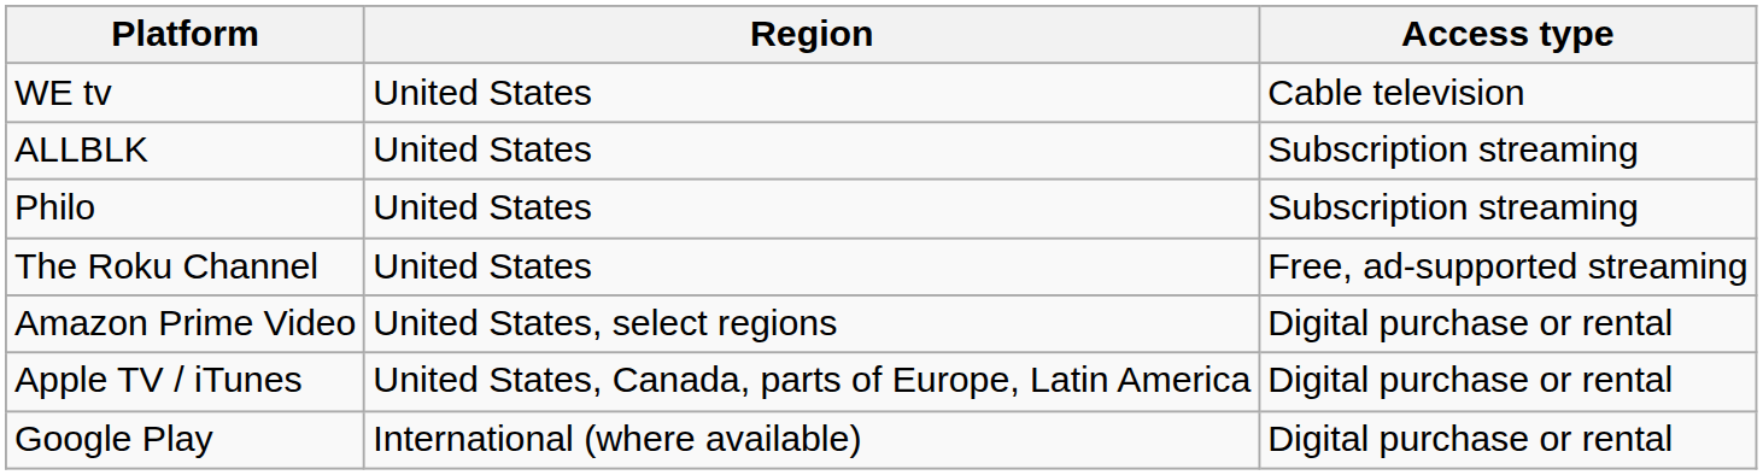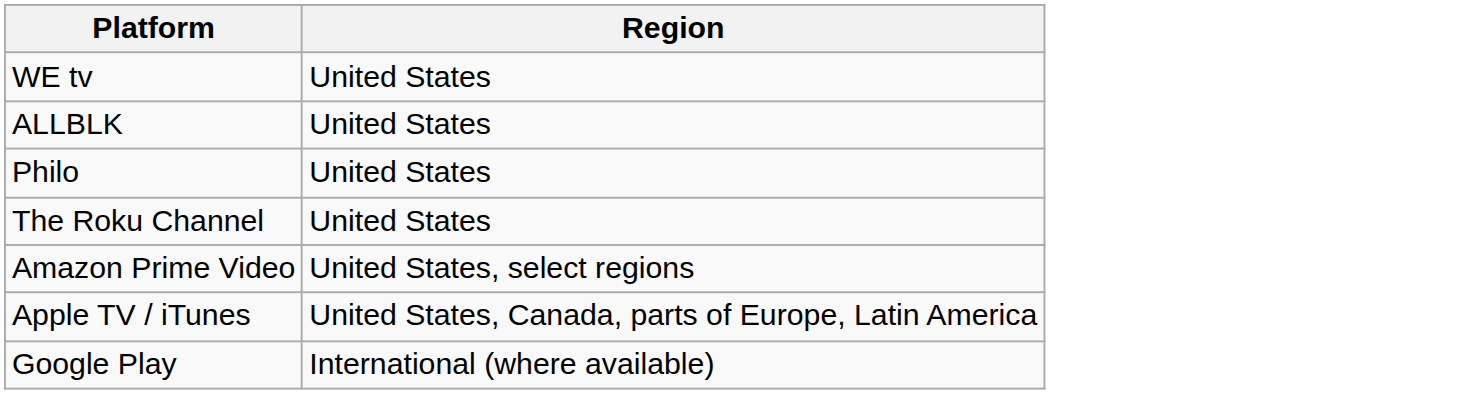- column: Access type | Cable television | Subscription streaming | Subscription streaming | Free, ad-supported streaming | Digital purchase or rental | Digital purchase or rental | Digital purchase or rental
